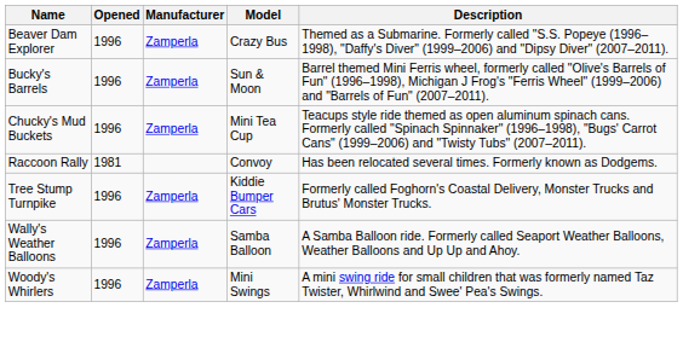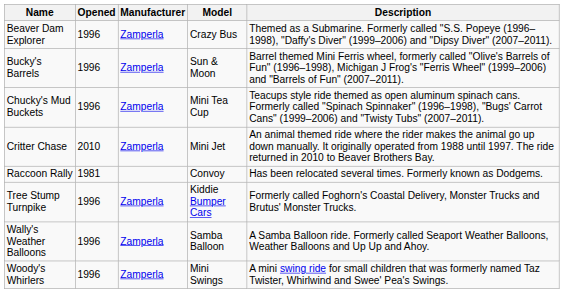+ row: Critter Chase | 2010 | Zamperla | Mini Jet | An animal themed ride where the rider makes the animal go up down manually. It originally operated from 1988 until 1997. The ride returned in 2010 to Beaver Brothers Bay.
